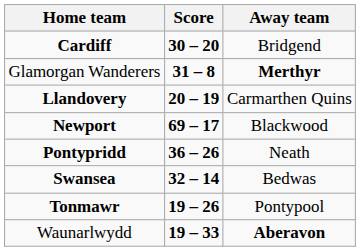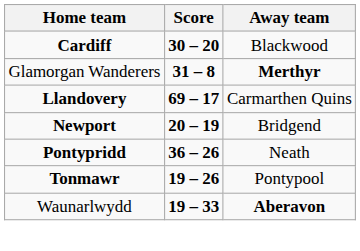Cardiff | Away team: Bridgend -> Blackwood
Llandovery | Score: 20 – 19 -> 69 – 17
Newport | Score: 69 – 17 -> 20 – 19
Newport | Away team: Blackwood -> Bridgend
- row: Swansea | 32 – 14 | Bedwas
